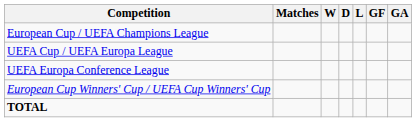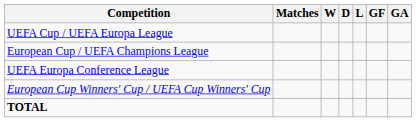rows swapped: European Cup / UEFA Champions League <-> UEFA Cup / UEFA Europa League
